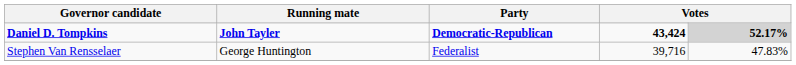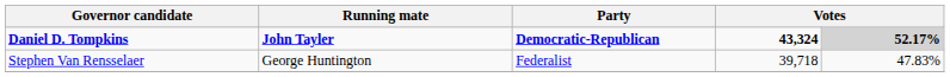Daniel D. Tompkins | column 4: 43,424 -> 43,324
Stephen Van Rensselaer | column 4: 39,716 -> 39,718
